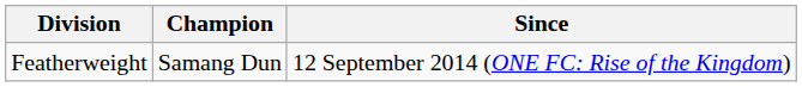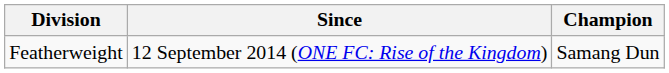columns swapped: Champion <-> Since
